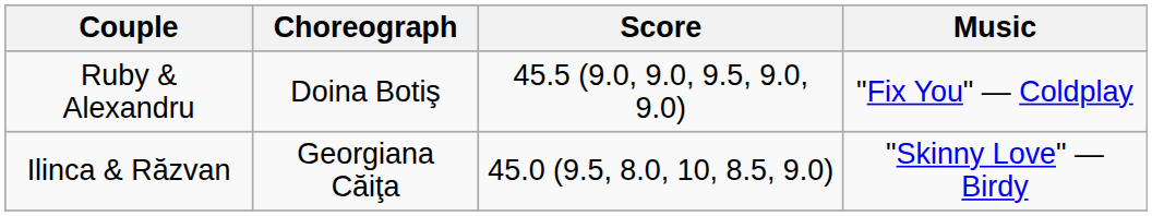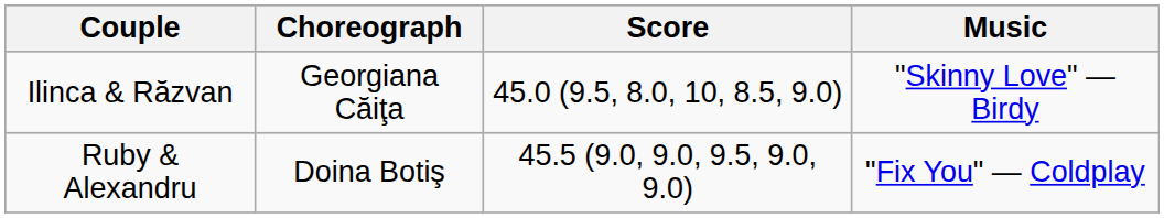rows swapped: Ilinca & Răzvan <-> Ruby & Alexandru
